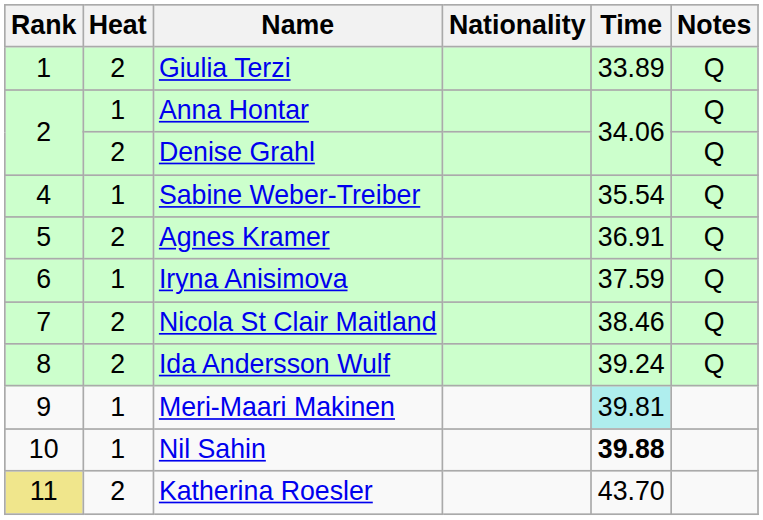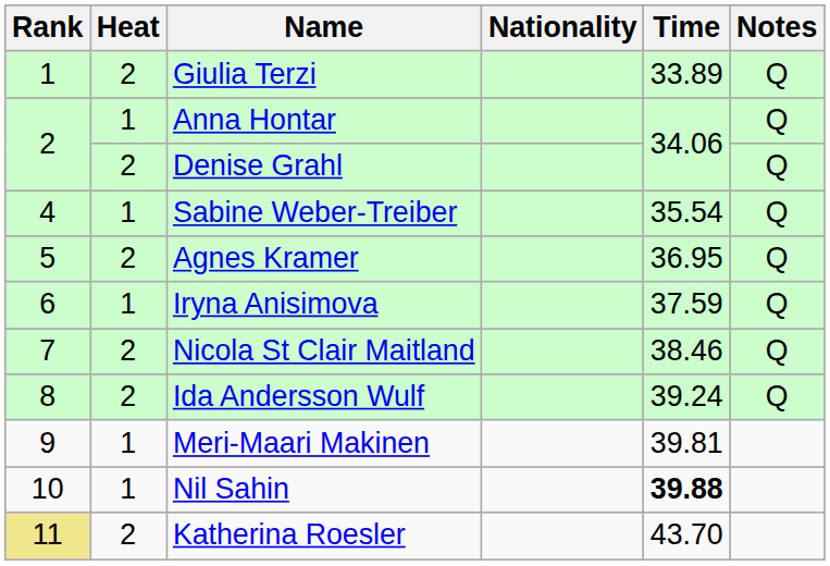Agnes Kramer | Time: 36.91 -> 36.95
Meri-Maari Makinen | Time: paleturquoise background -> no background
